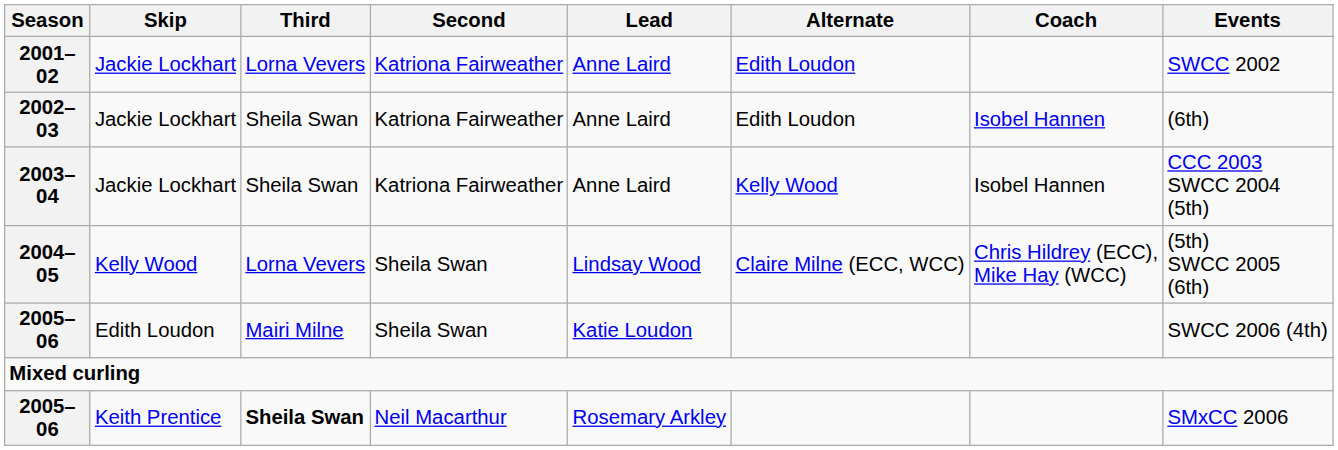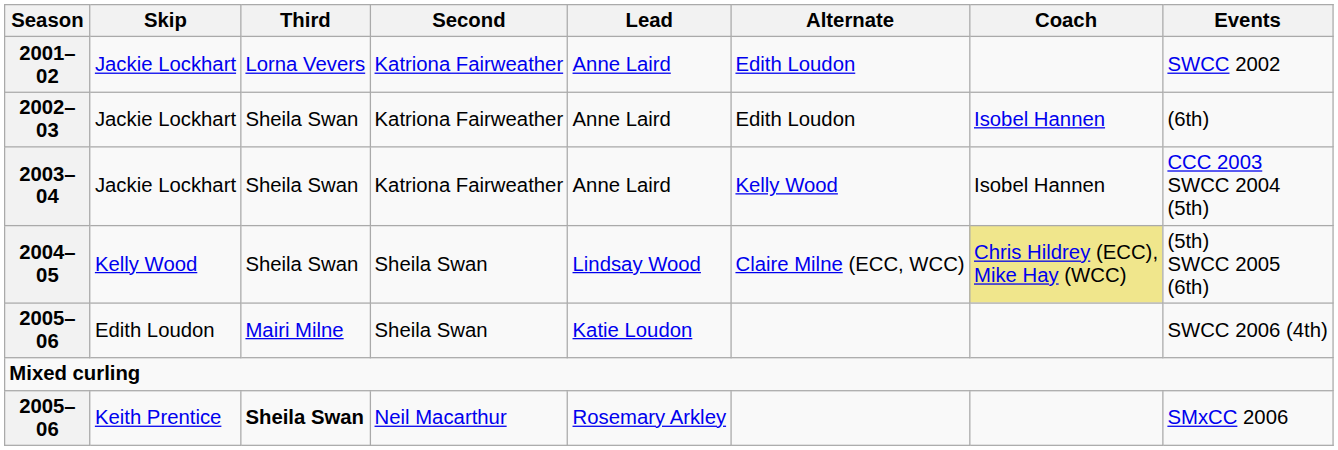2004–05 | Third: Lorna Vevers -> Sheila Swan
2004–05 | Coach: no background -> khaki background
